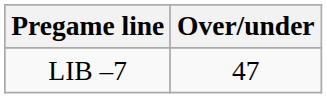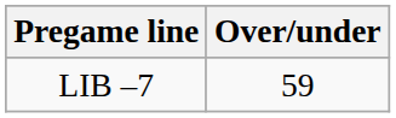LIB –7 | Over/under: 47 -> 59
